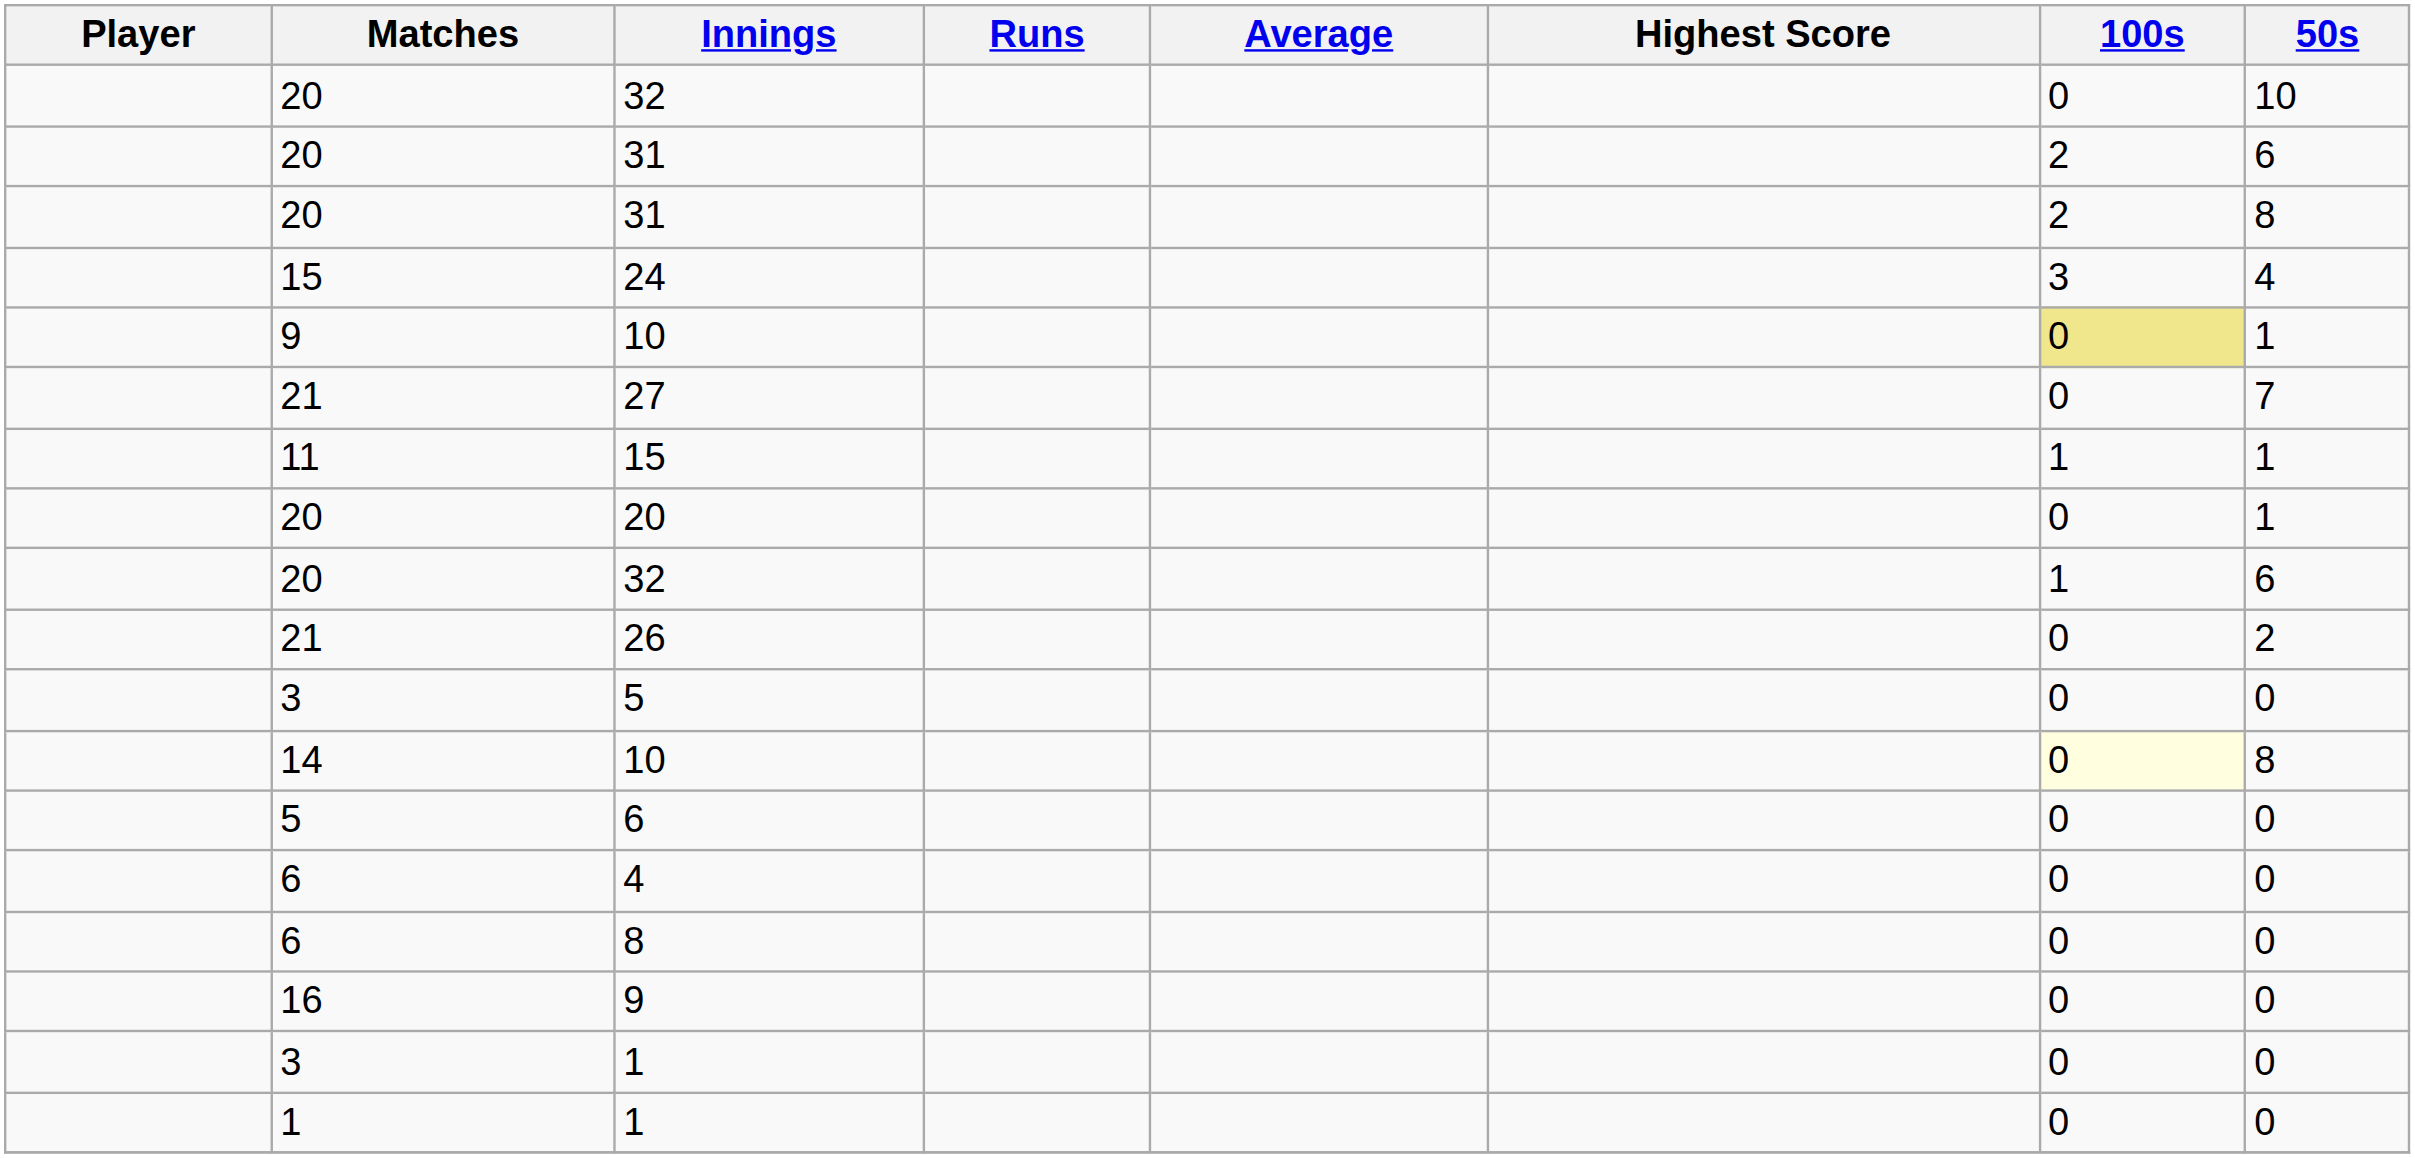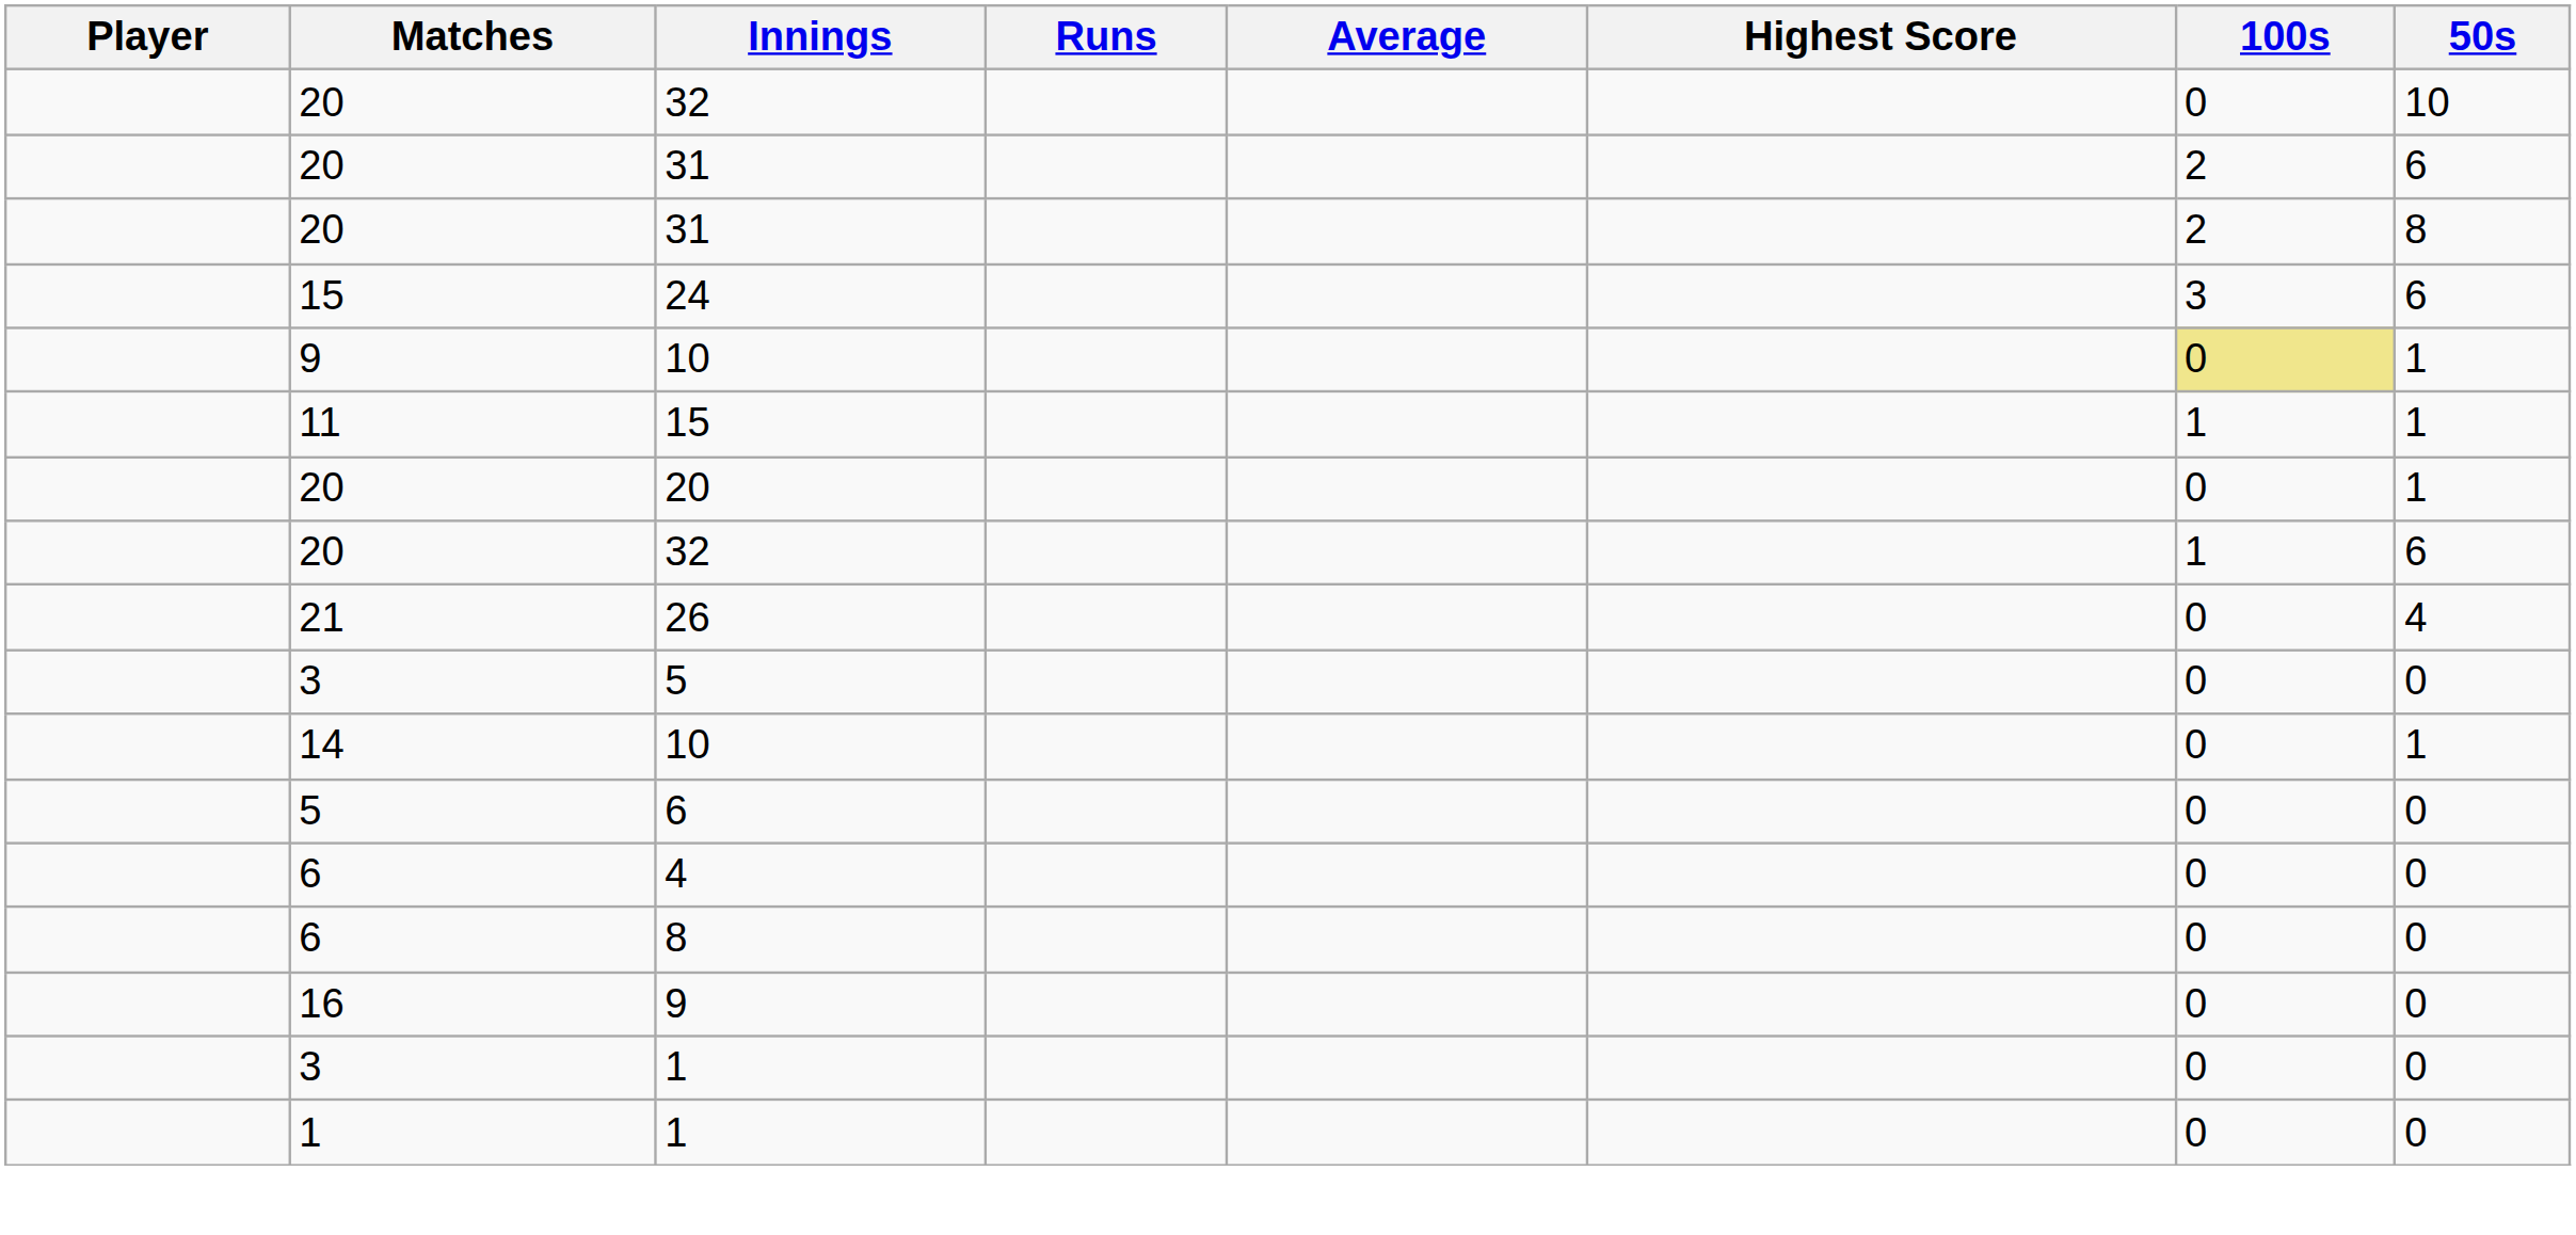24 | 50s: 4 -> 6
- row: 21 | 27 | 0 | 7
26 | 50s: 2 -> 4
14 / 10 | 100s: lightyellow background -> no background
14 / 10 | 50s: 8 -> 1
